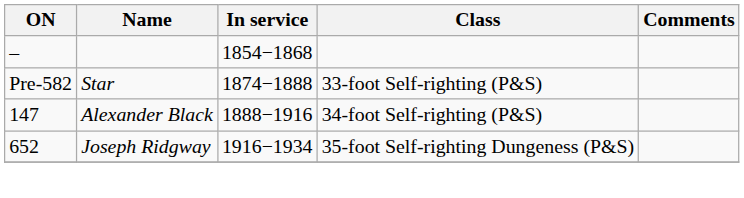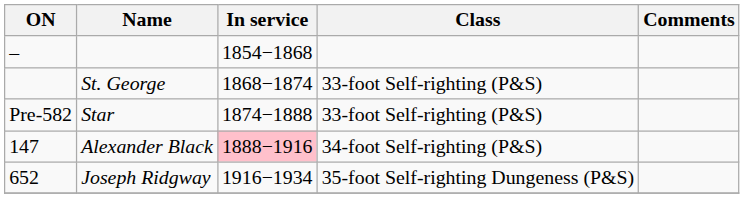+ row: St. George | 1868−1874 | 33-foot Self-righting (P&S)
Alexander Black | In service: no background -> pink background
